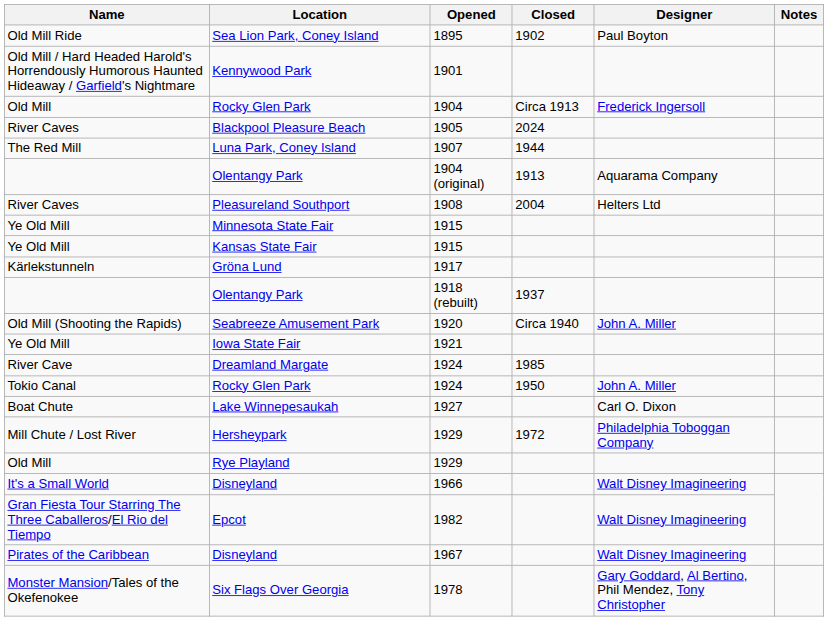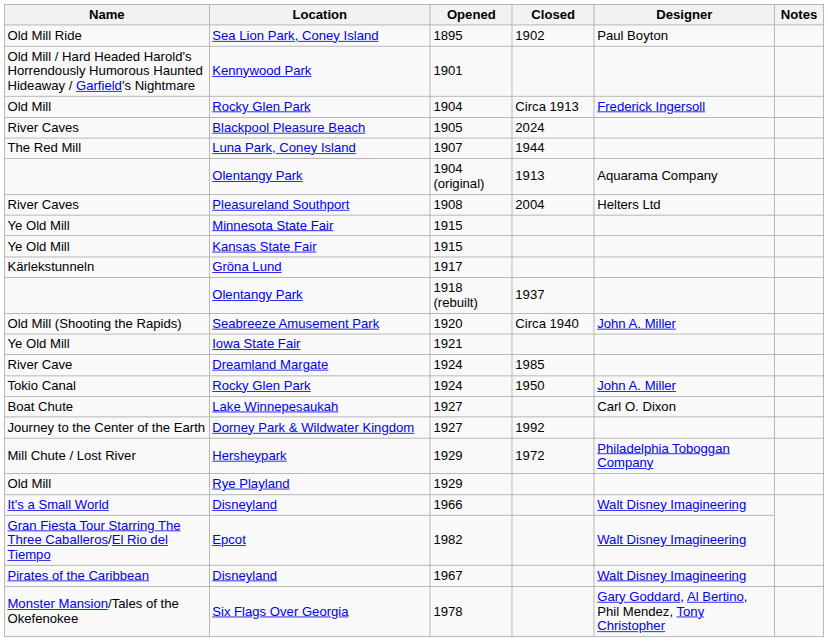+ row: Journey to the Center of the Earth | Dorney Park & Wildwater Kingdom | 1927 | 1992
